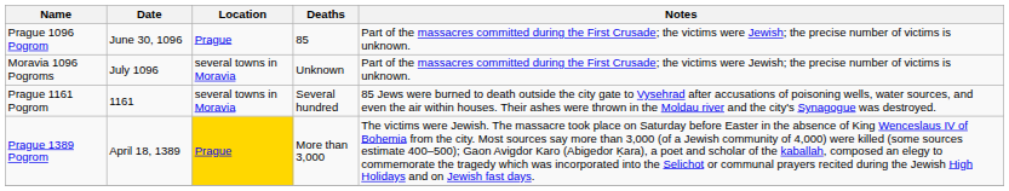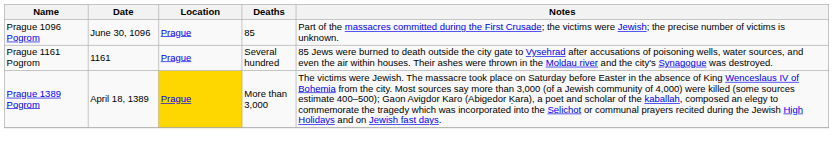- row: Moravia 1096 Pogroms | July 1096 | several towns in Moravia | Unknown | Part of the massacres committed during the First Crusade; the victims were Jewish; the precise number of victims is unknown.
Prague 1161 Pogrom | Location: several towns in Moravia -> Prague
